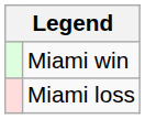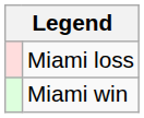rows swapped: Miami win <-> Miami loss
